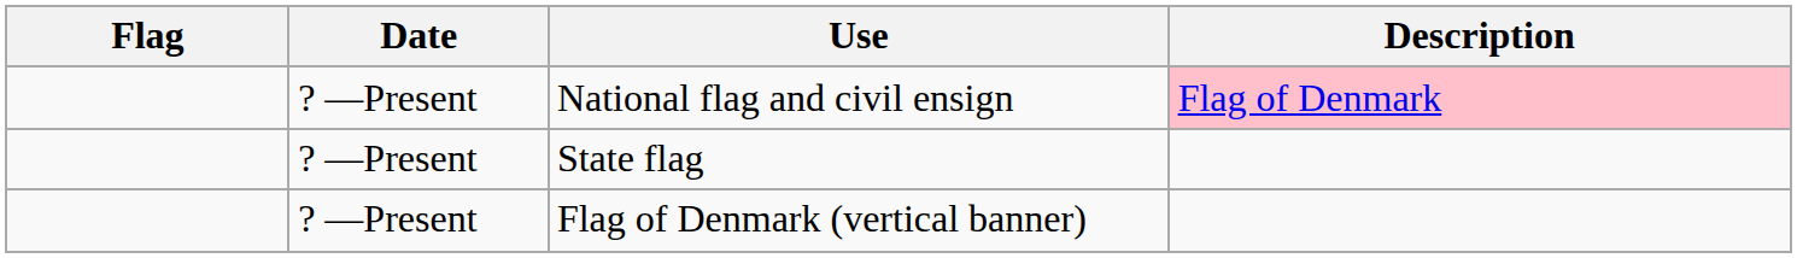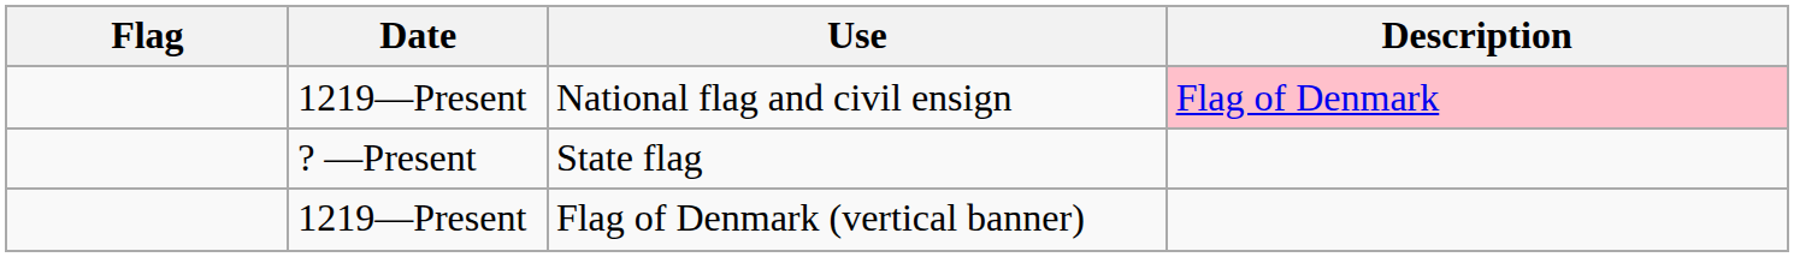National flag and civil ensign | Date: ? —Present -> 1219—Present
Flag of Denmark (vertical banner) | Date: ? —Present -> 1219—Present
